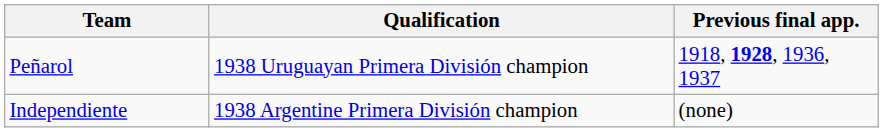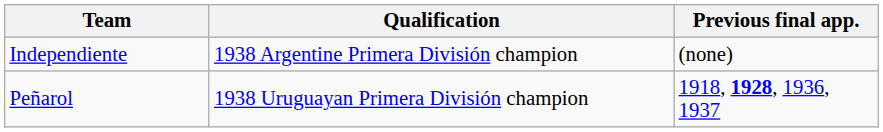rows swapped: Peñarol <-> Independiente
